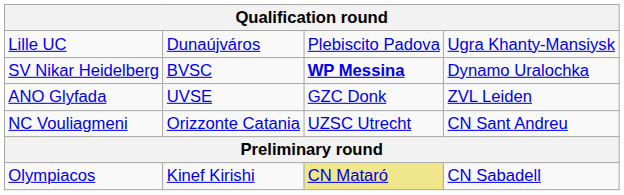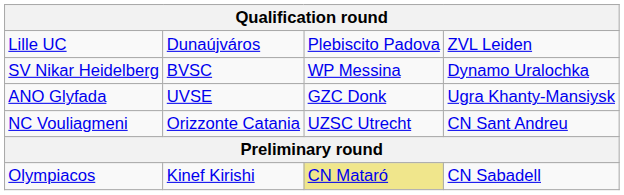Lille UC | column 4: Ugra Khanty-Mansiysk -> ZVL Leiden
SV Nikar Heidelberg | column 3: bold -> normal
ANO Glyfada | column 4: ZVL Leiden -> Ugra Khanty-Mansiysk
